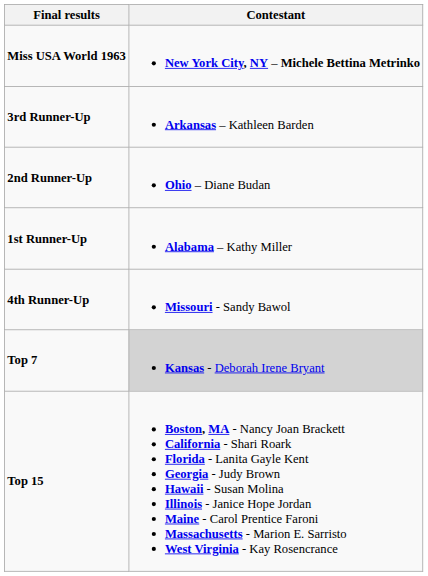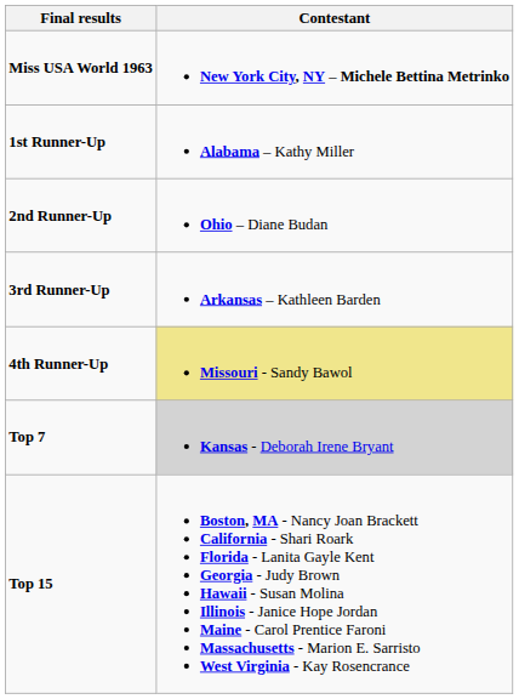rows swapped: 1st Runner-Up <-> 3rd Runner-Up
4th Runner-Up | Contestant: no background -> khaki background
